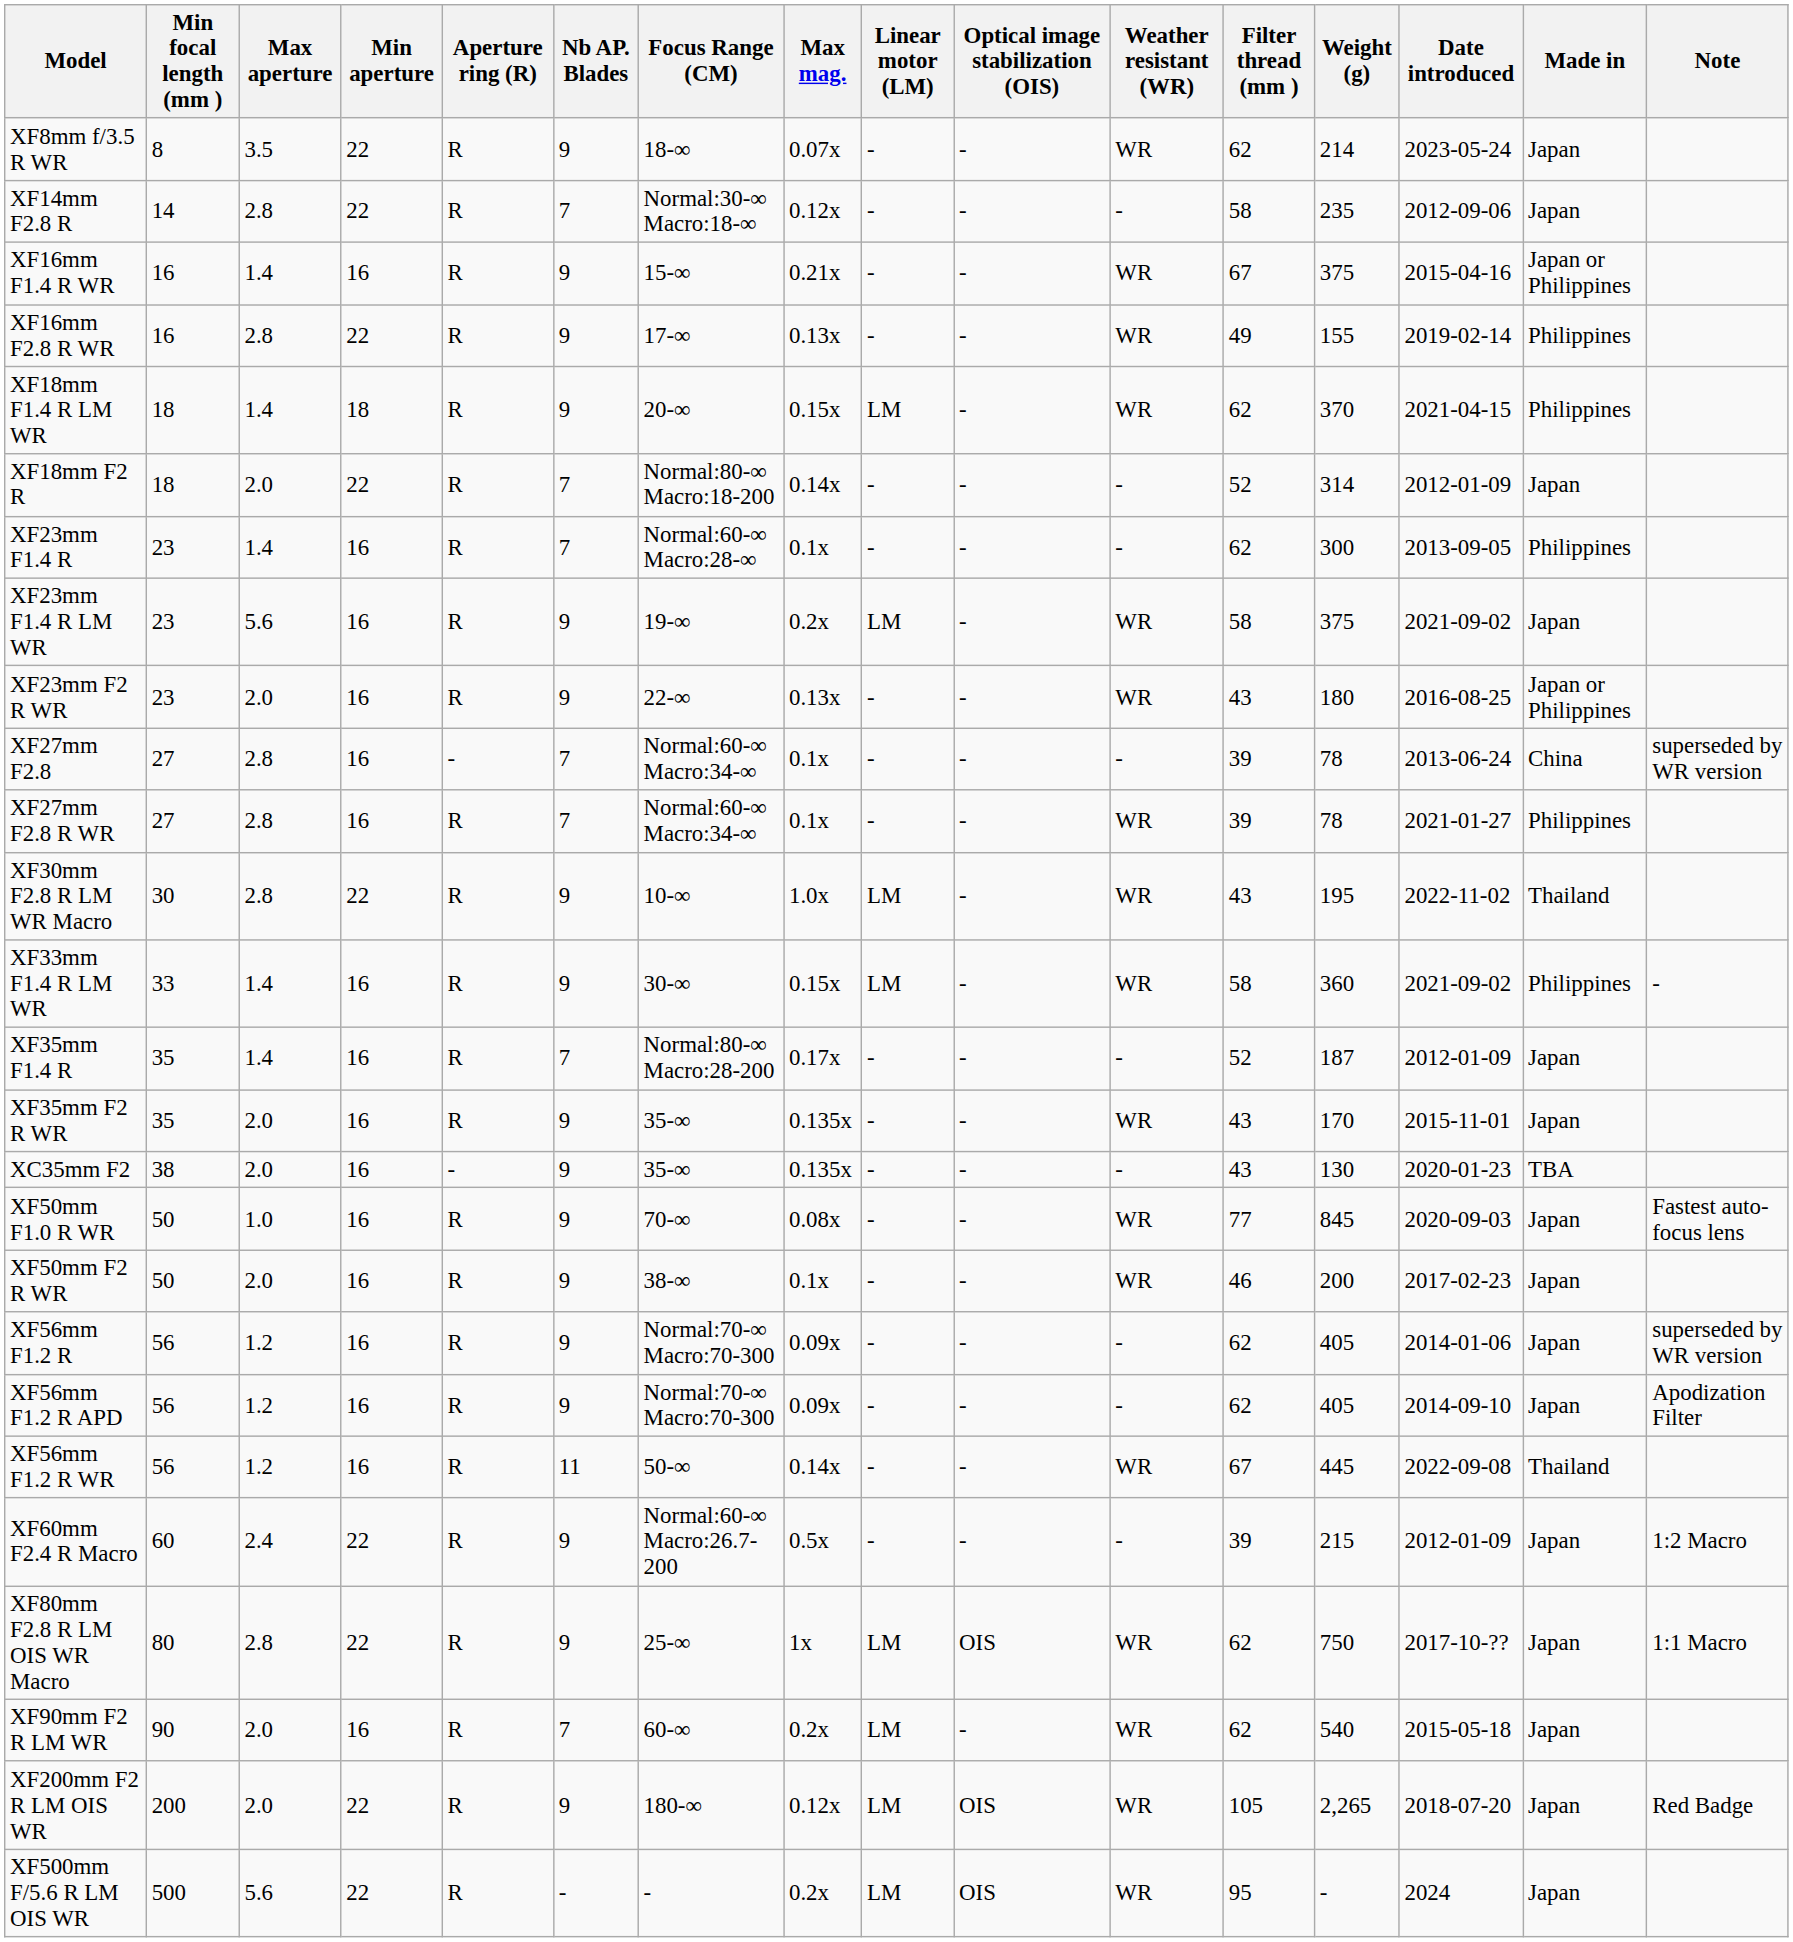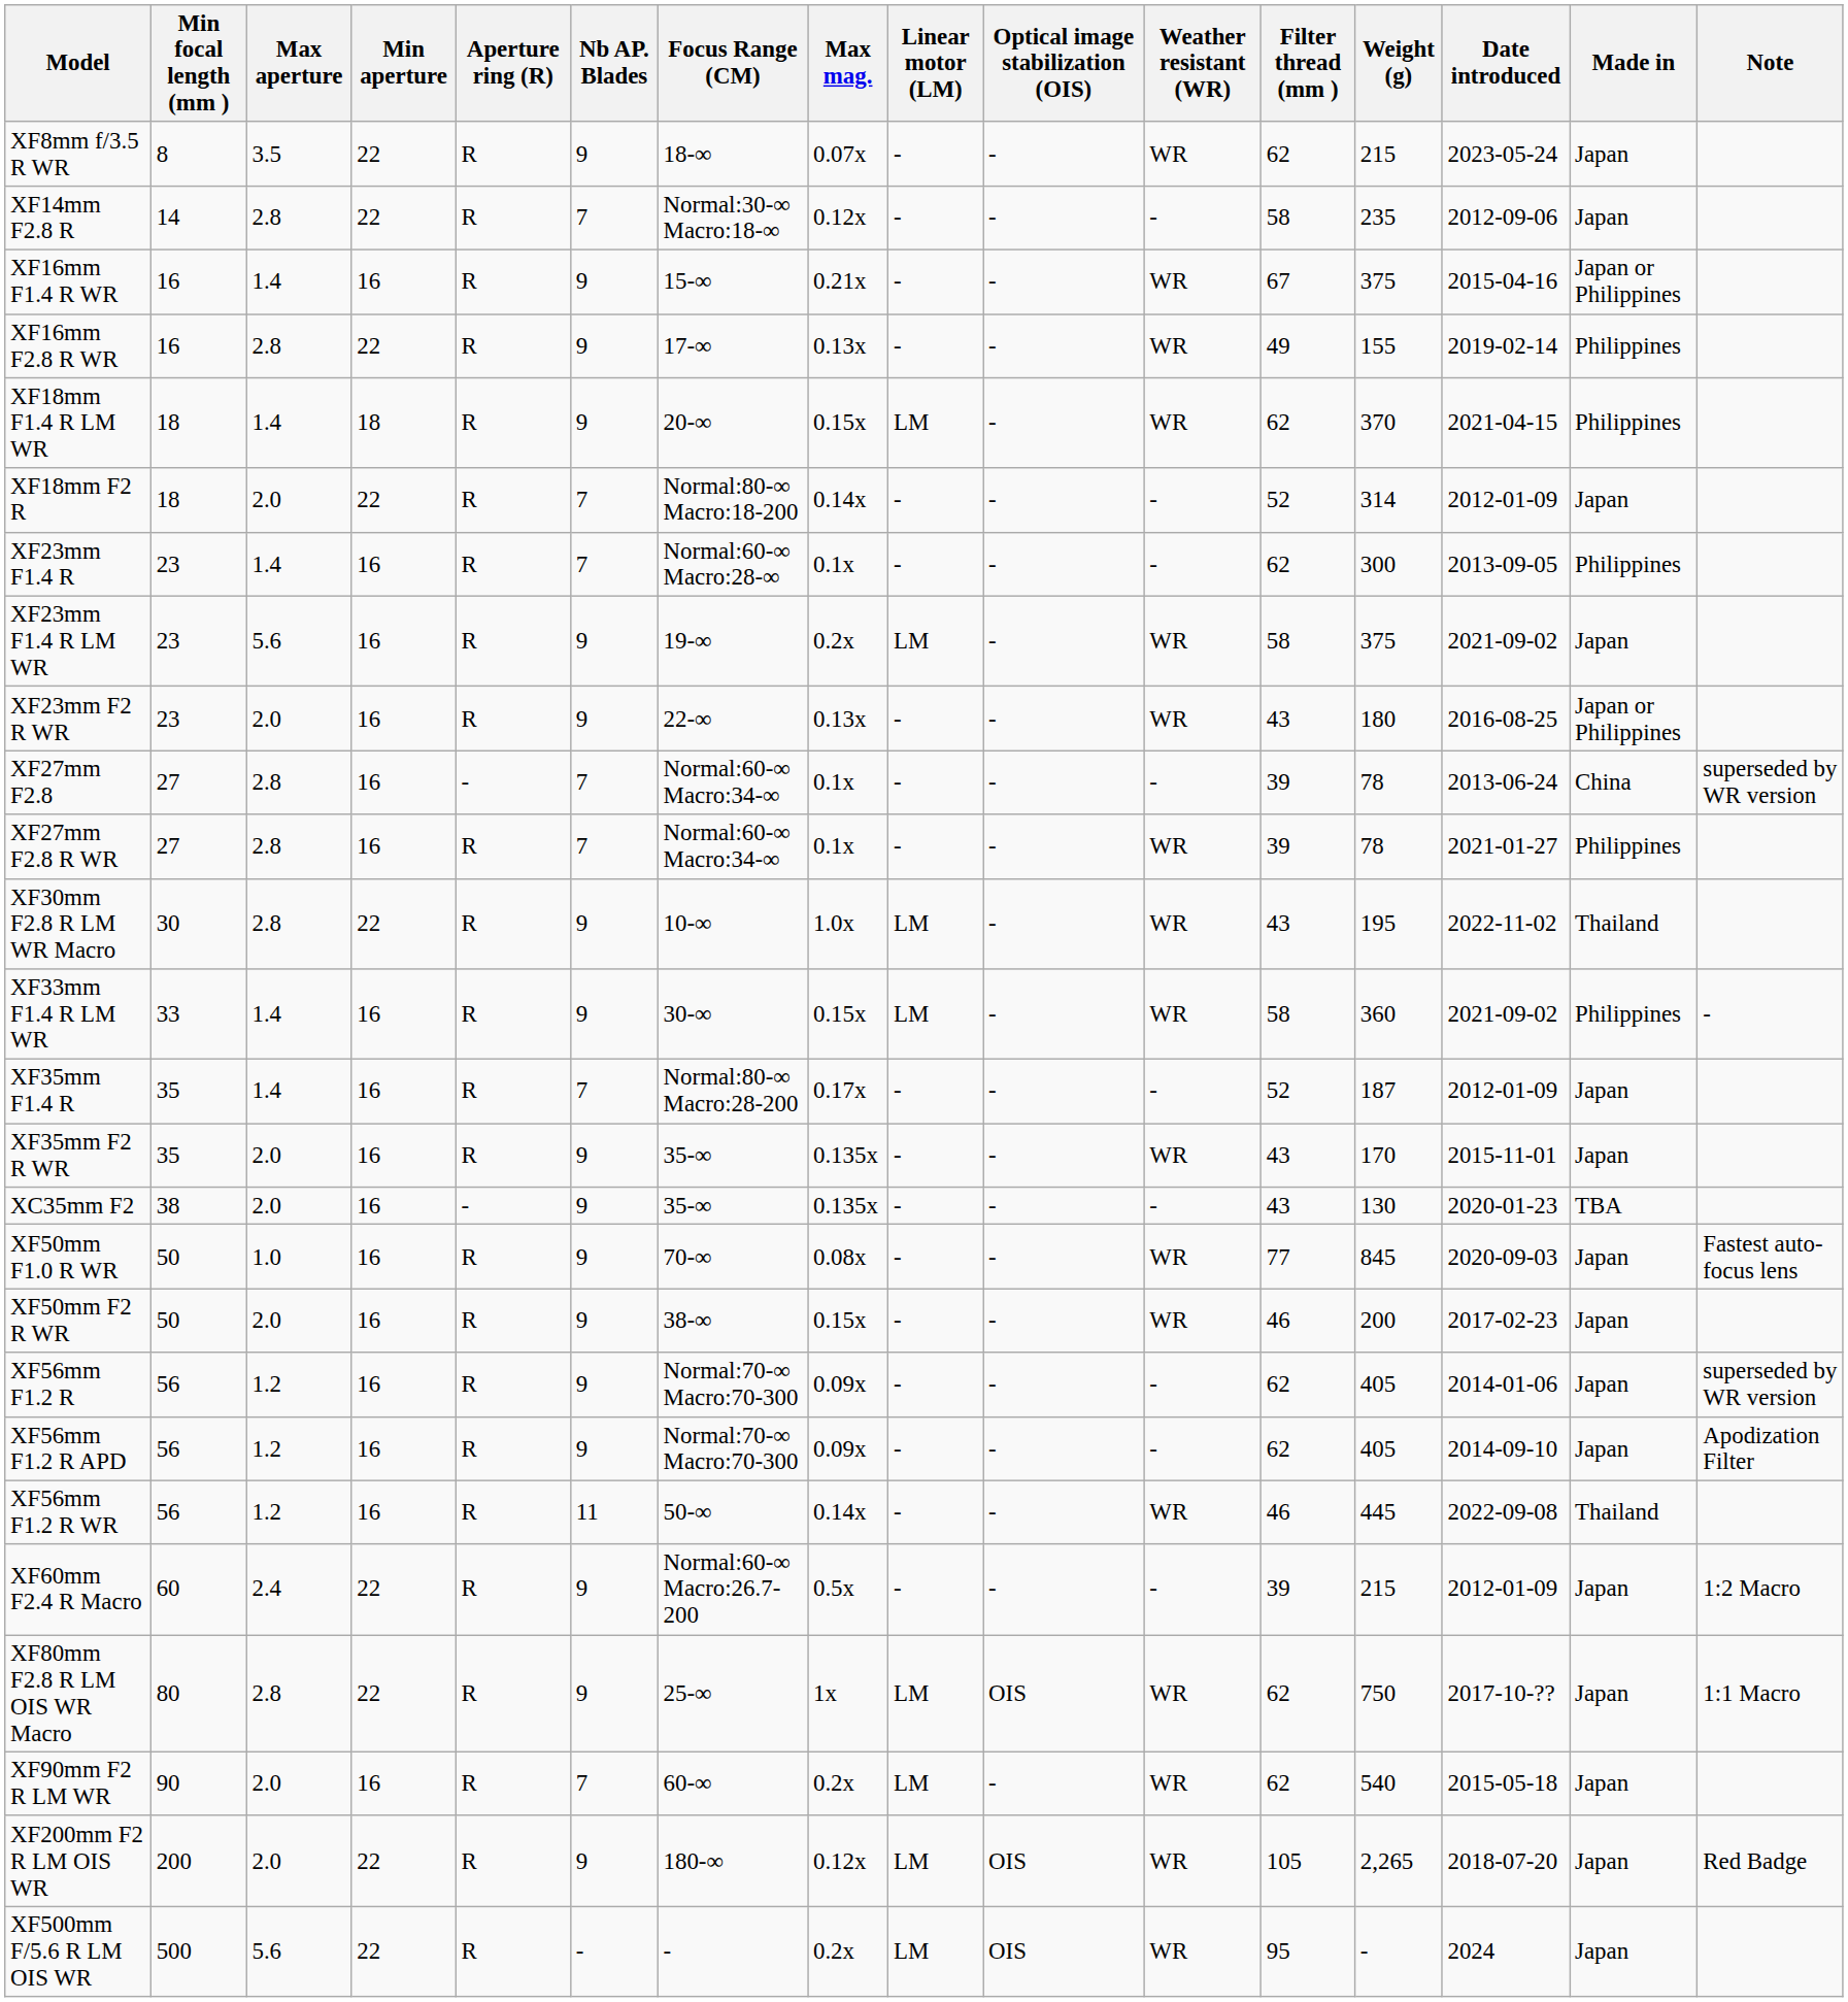XF8mm f/3.5 R WR | Weight (g): 214 -> 215
XF50mm F2 R WR | Max mag.: 0.1x -> 0.15x
XF56mm F1.2 R WR | Filter thread (mm ): 67 -> 46
